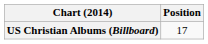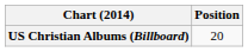US Christian Albums (Billboard) | Position: 17 -> 20
